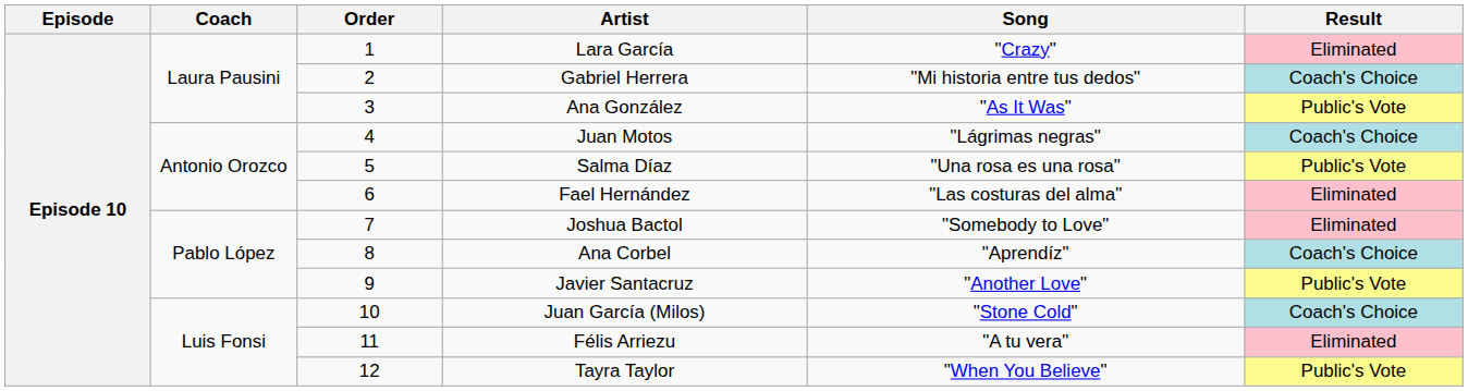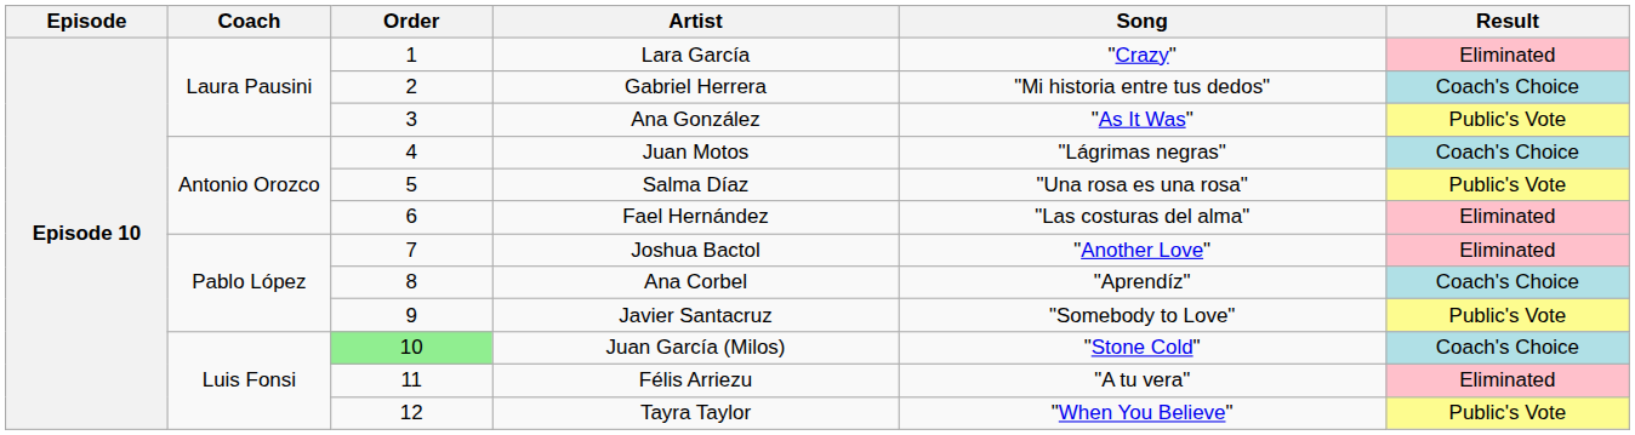Joshua Bactol | Song: "Somebody to Love" -> "Another Love"
Javier Santacruz | Song: "Another Love" -> "Somebody to Love"
Juan García (Milos) | Order: no background -> lightgreen background
